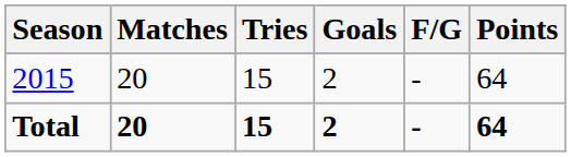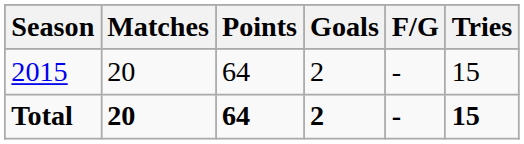columns swapped: Tries <-> Points
